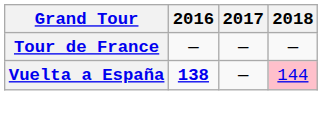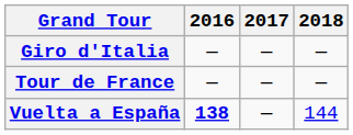+ row: Giro d'Italia | — | — | —
Vuelta a España | 2018: pink background -> no background
